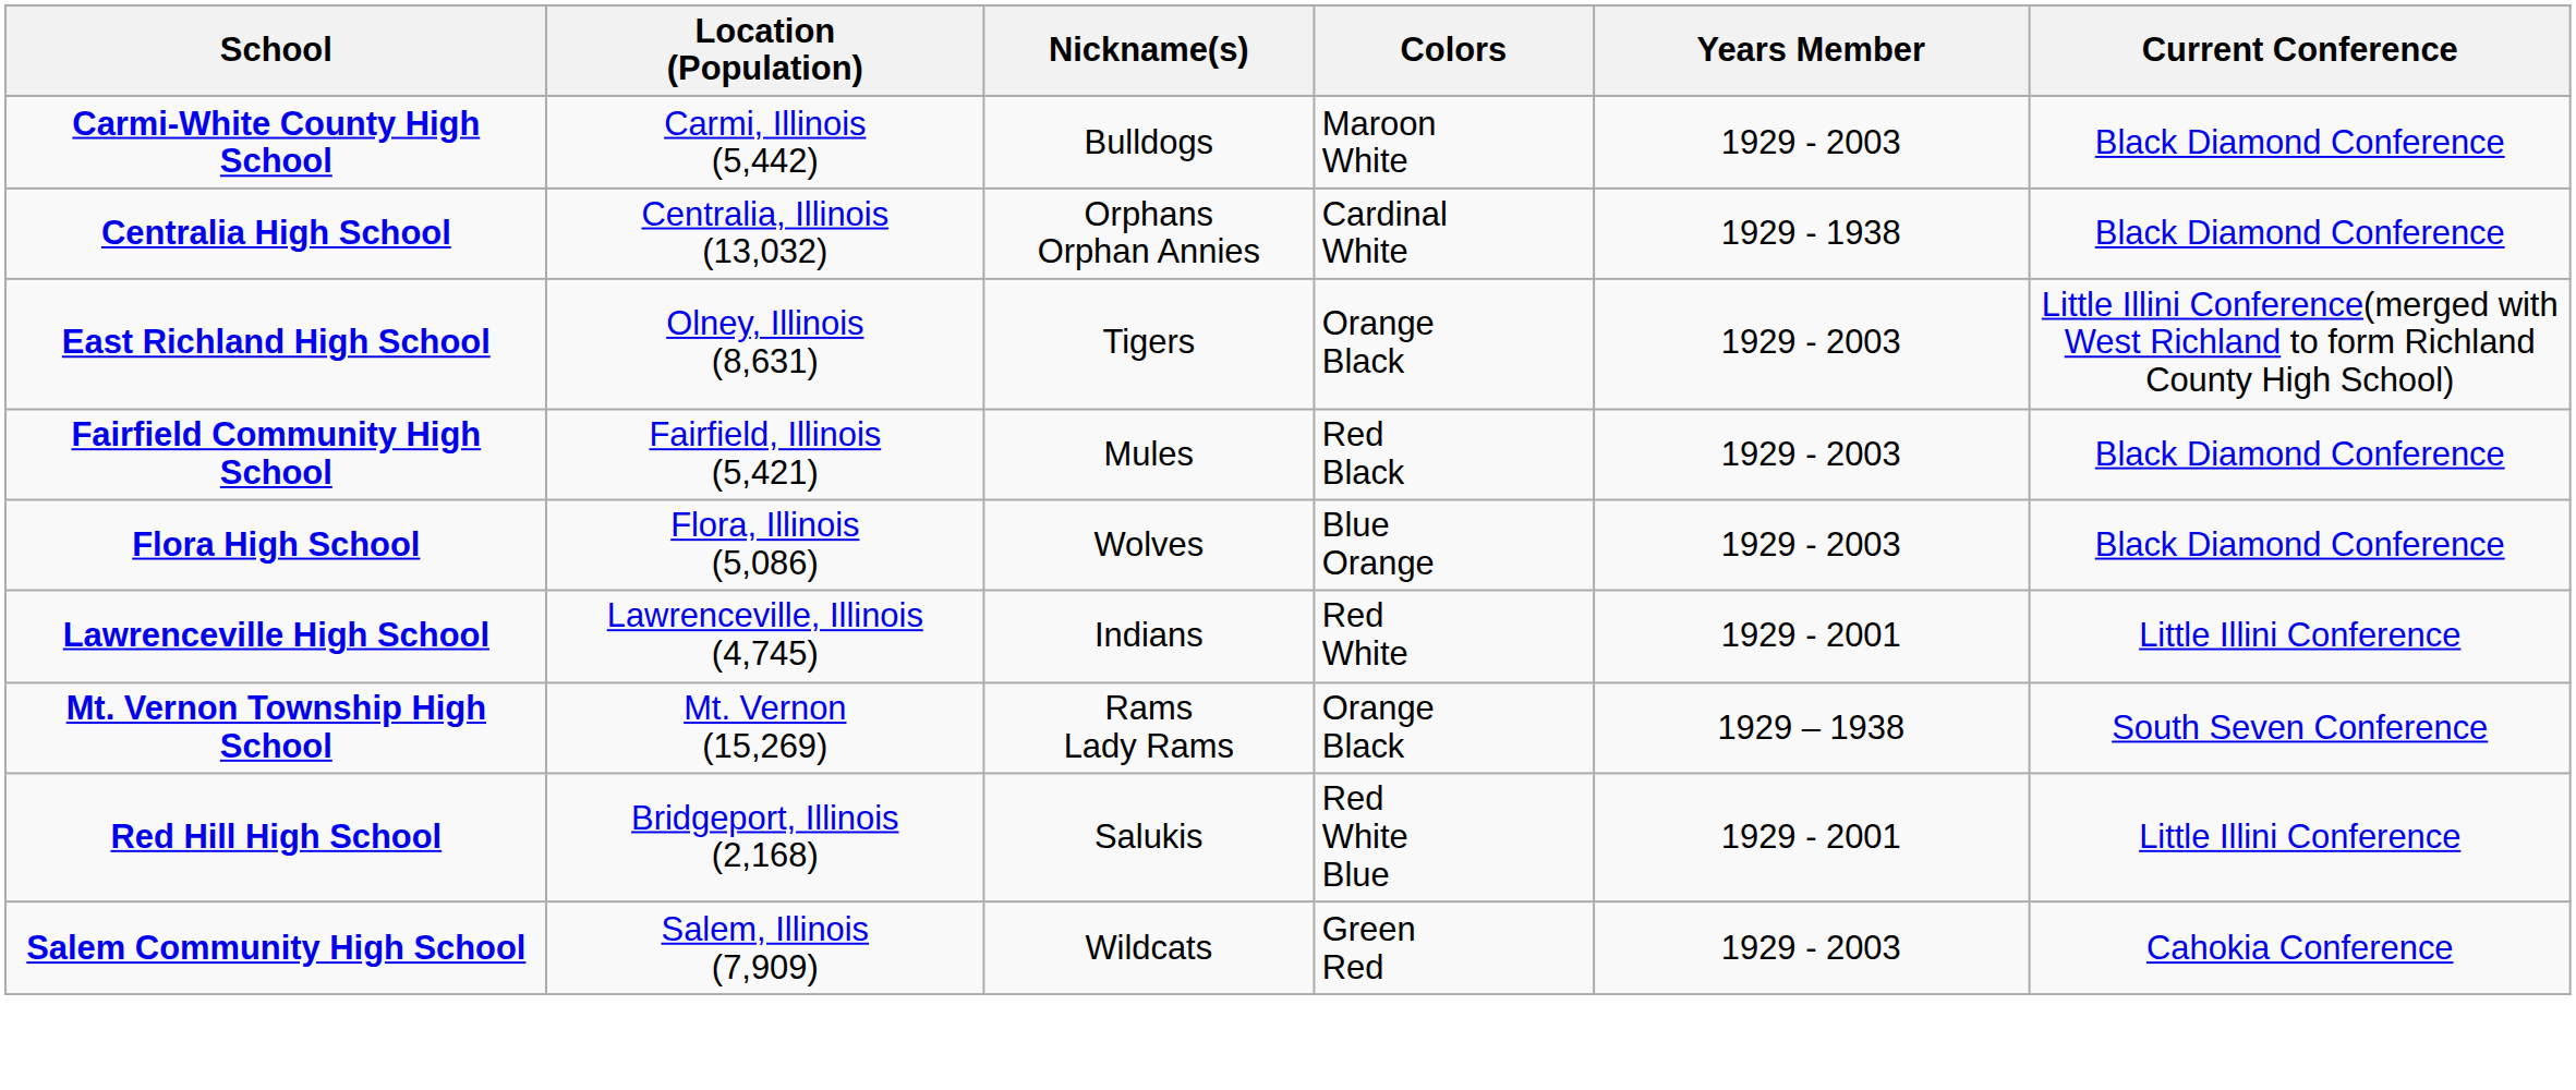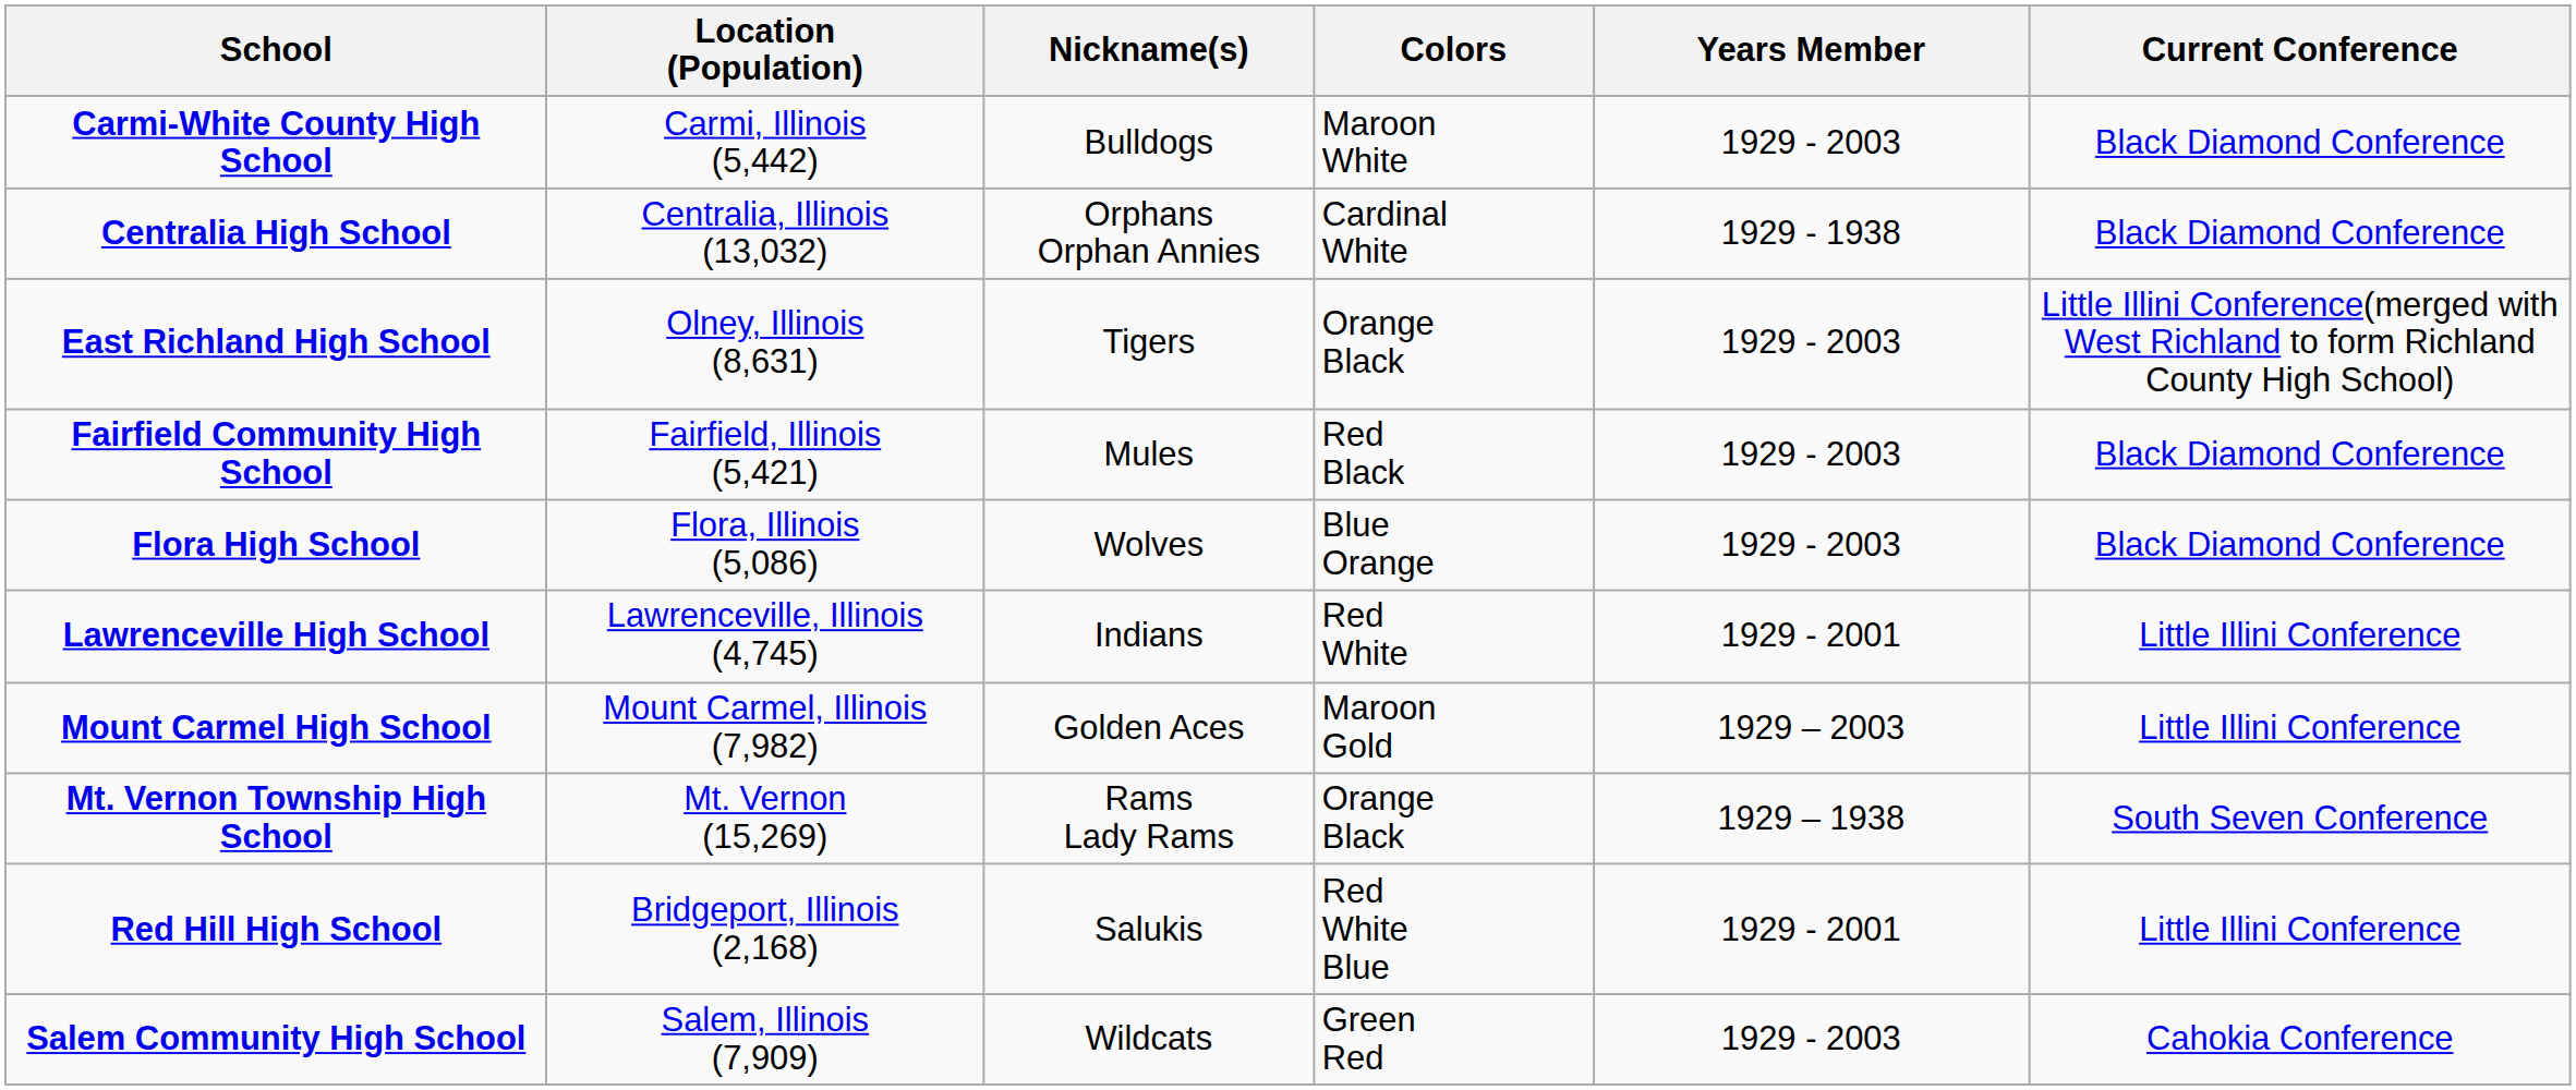+ row: Mount Carmel High School | Mount Carmel, Illinois (7,982) | Golden Aces | Maroon Gold | 1929 – 2003 | Little Illini Conference
